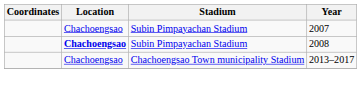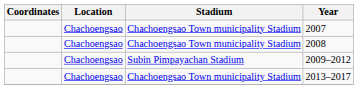2007 | Stadium: Subin Pimpayachan Stadium -> Chachoengsao Town municipality Stadium
2008 | Location: bold -> normal
2008 | Stadium: Subin Pimpayachan Stadium -> Chachoengsao Town municipality Stadium
+ row: Chachoengsao | Subin Pimpayachan Stadium | 2009–2012
